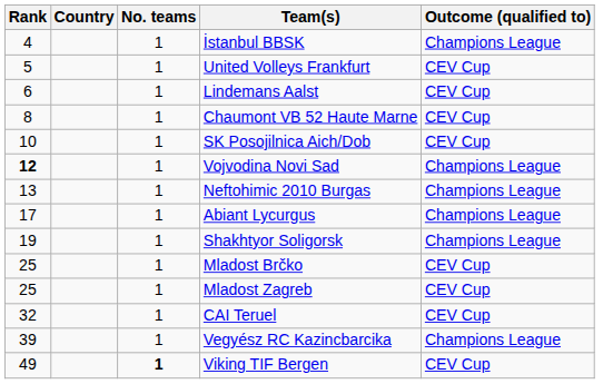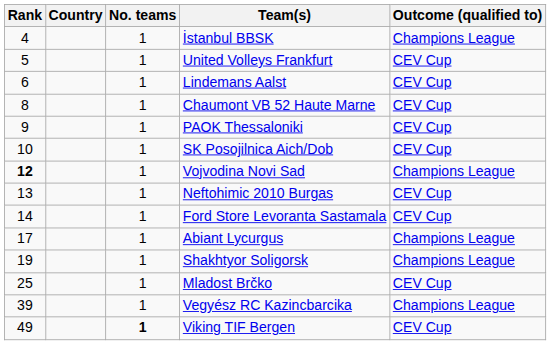+ row: 9 | 1 | PAOK Thessaloniki | CEV Cup
Neftohimic 2010 Burgas | Outcome (qualified to): Champions League -> CEV Cup
+ row: 14 | 1 | Ford Store Levoranta Sastamala | CEV Cup
- row: 25 | 1 | Mladost Zagreb | CEV Cup
- row: 32 | 1 | CAI Teruel | CEV Cup
